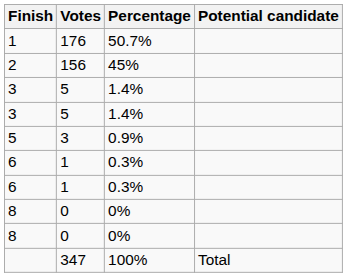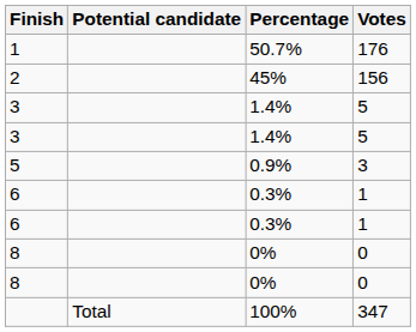columns swapped: Potential candidate <-> Votes
